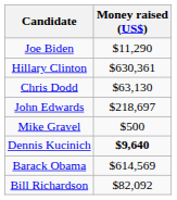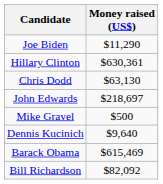Dennis Kucinich | Money raised (US$): bold -> normal
Barack Obama | Money raised (US$): $614,569 -> $615,469
